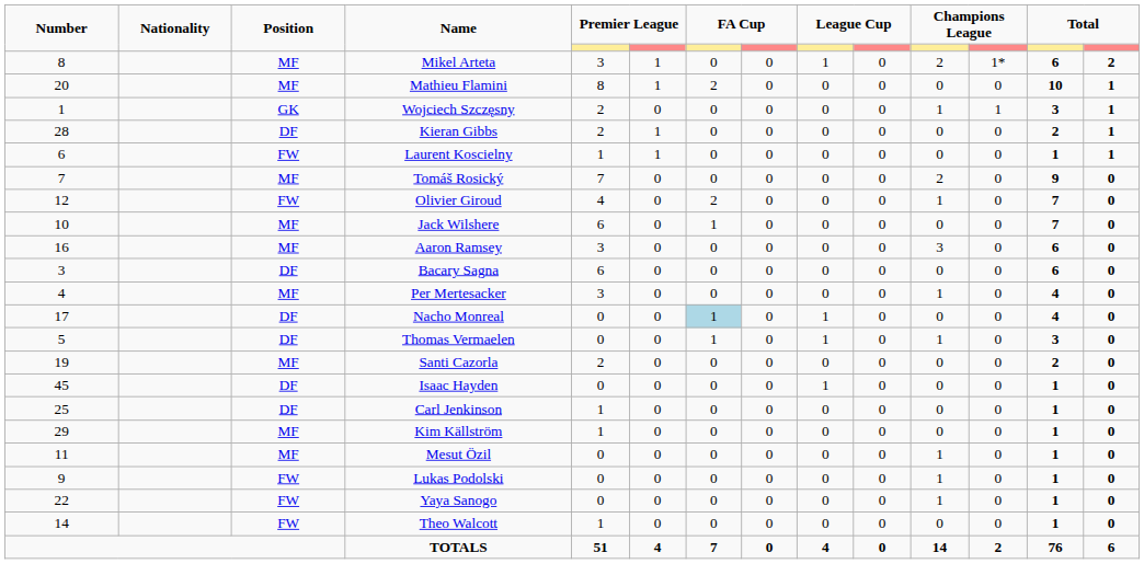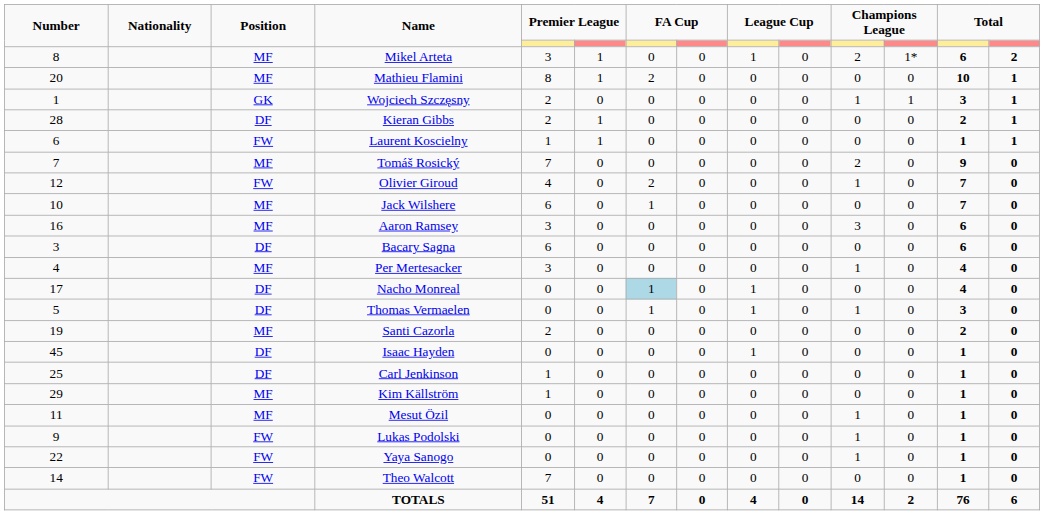Theo Walcott | column 5: 1 -> 7
